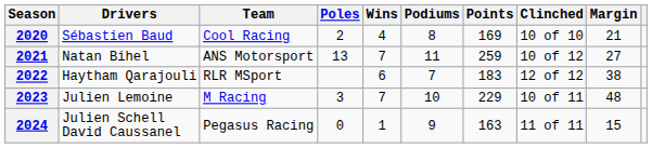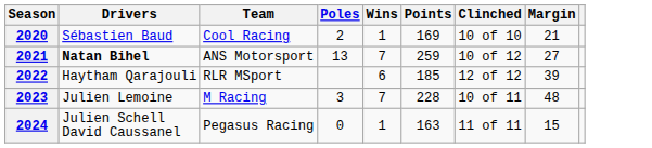- column: Podiums | 8 | 11 | 7 | 10 | 9
2020 | Wins: 4 -> 1
2021 | Drivers: normal -> bold
2022 | Points: 183 -> 185
2022 | Margin: 38 -> 39
2023 | Points: 229 -> 228
